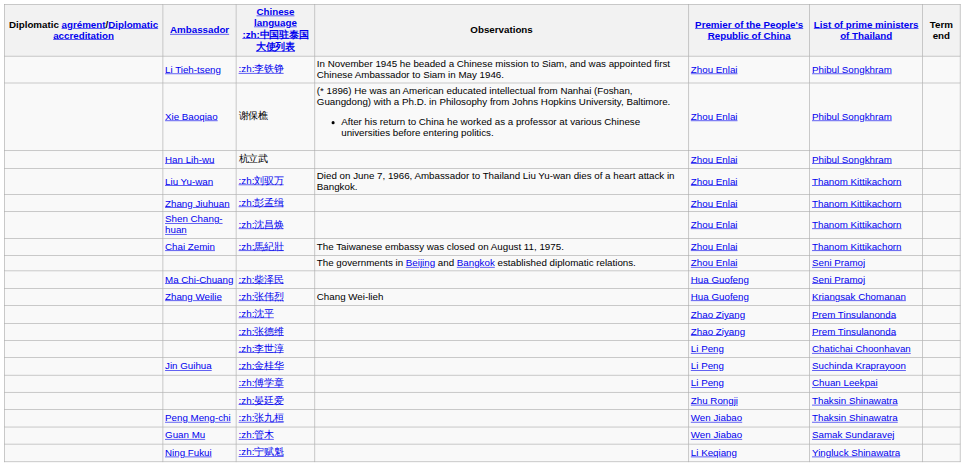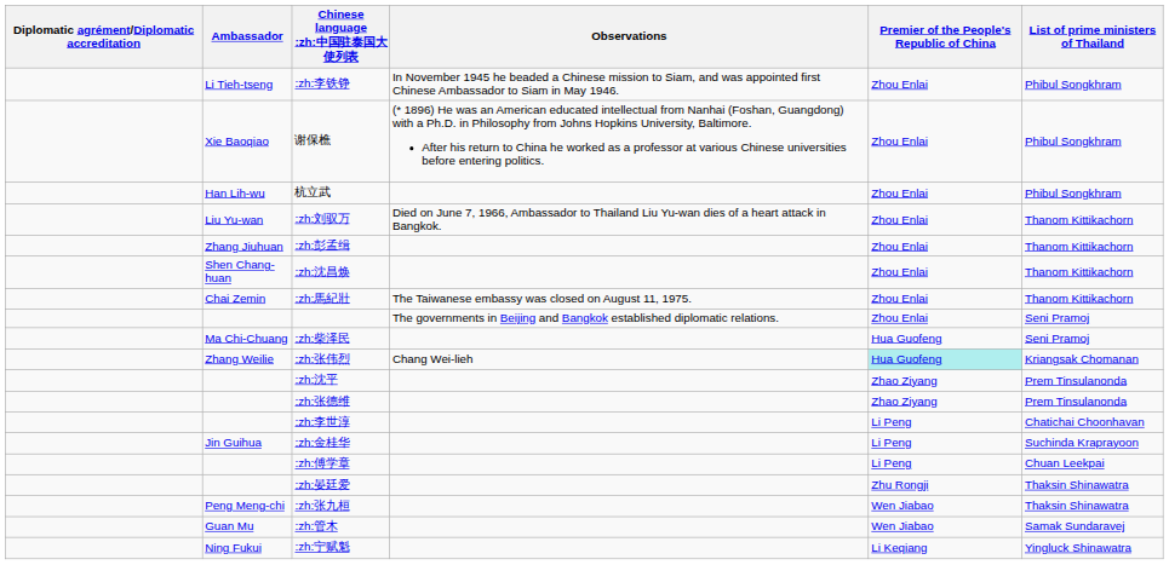- column: Term end
:zh:张伟烈 | Premier of the People's Republic of China: no background -> paleturquoise background
